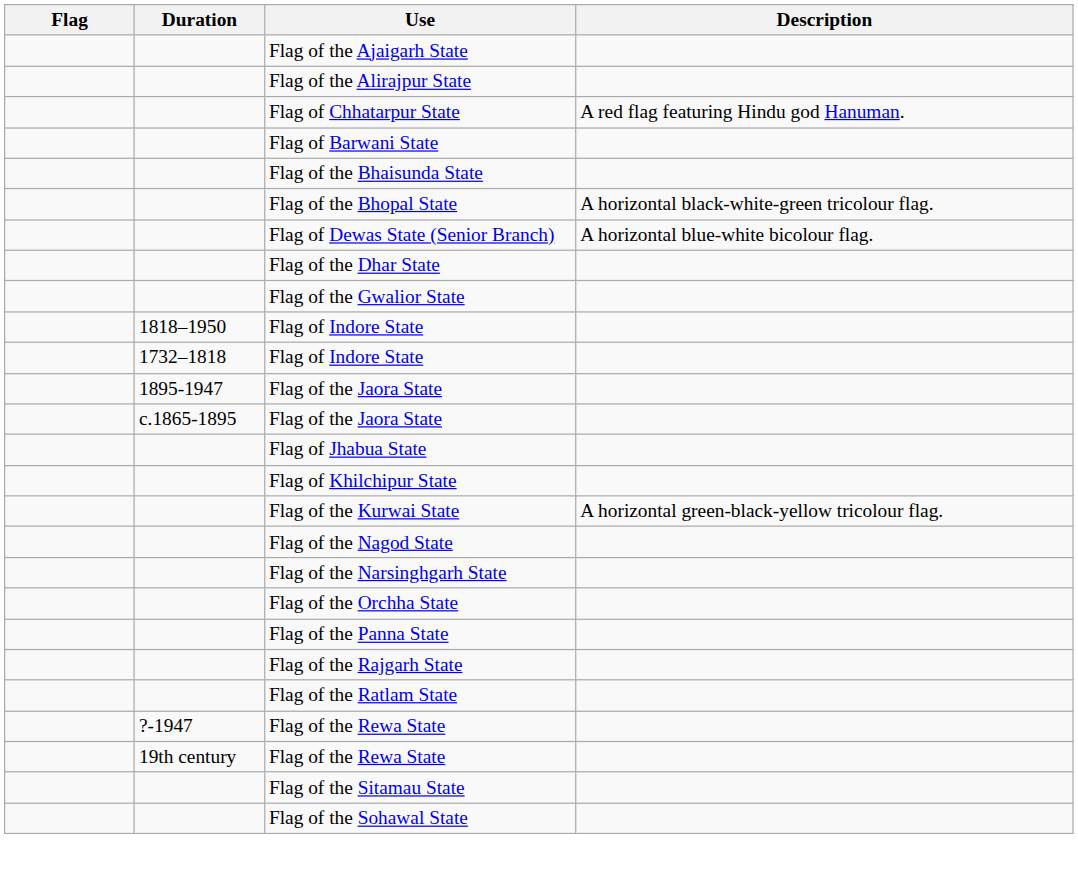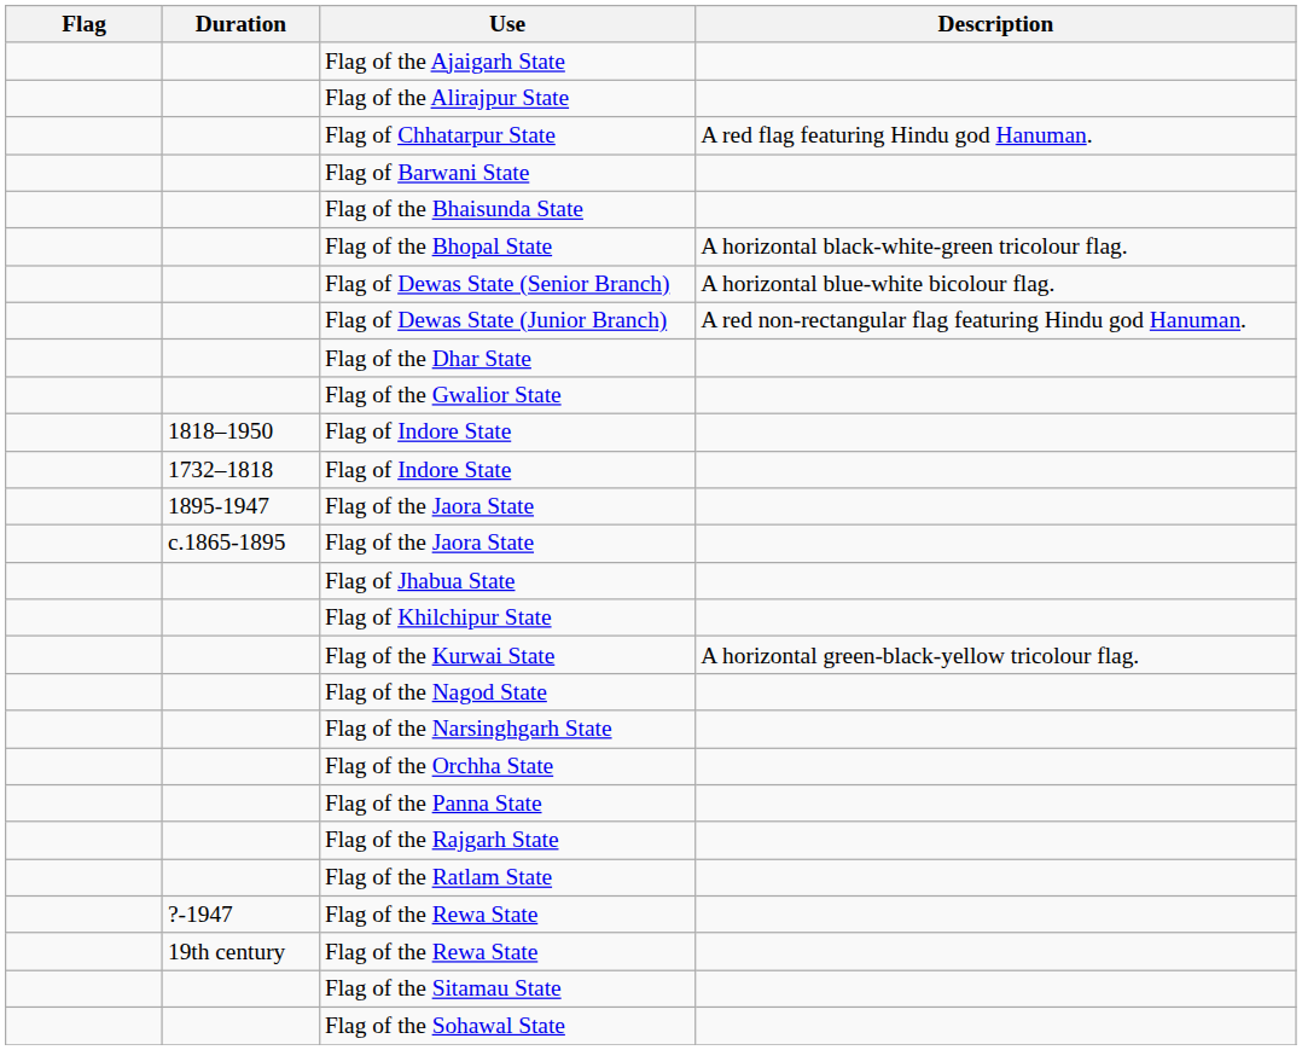+ row: Flag of Dewas State (Junior Branch) | A red non-rectangular flag featuring Hindu god Hanuman.
